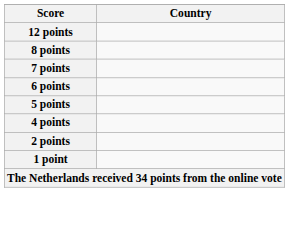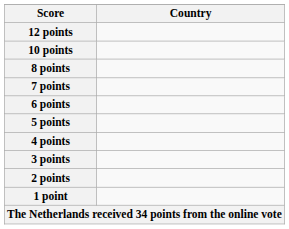+ row: 10 points
+ row: 3 points
